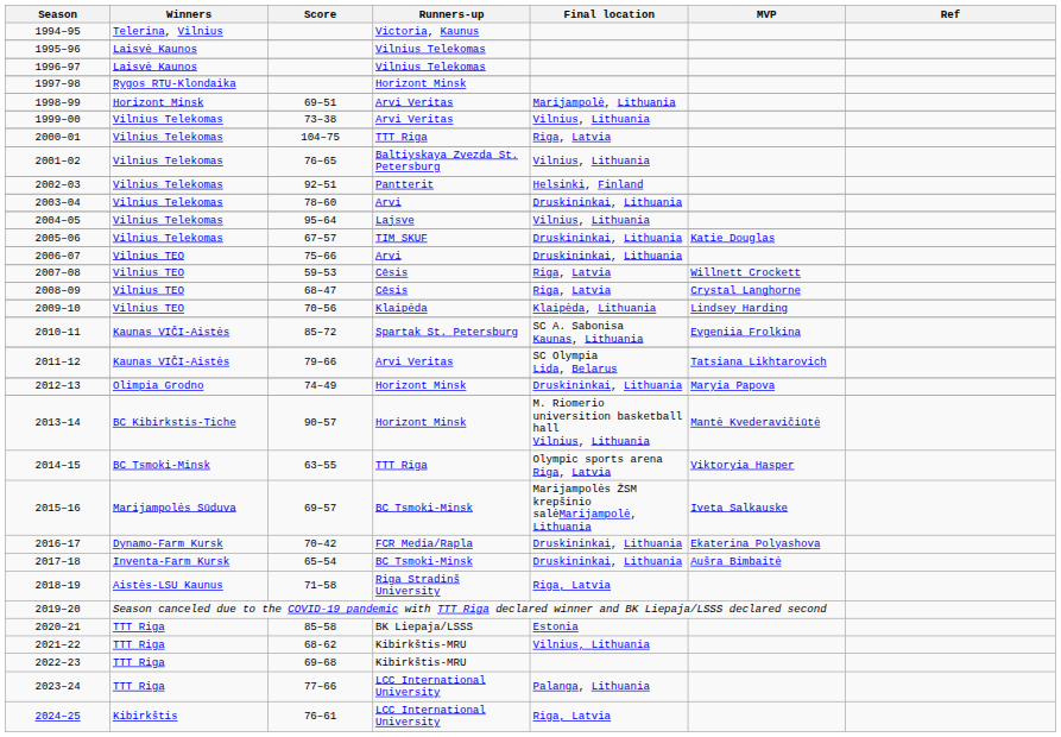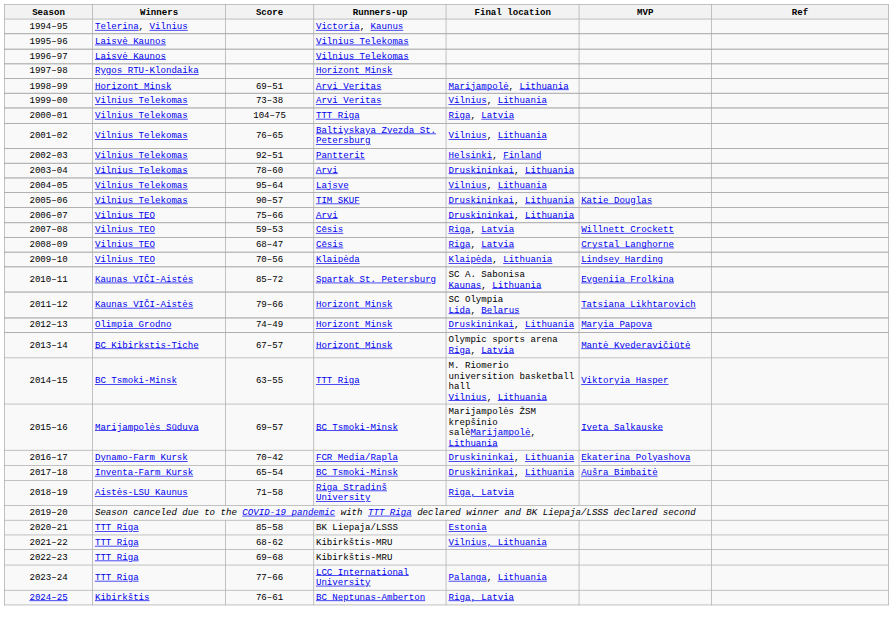2005–06 | Score: 67–57 -> 90–57
2011–12 | Runners-up: Arvi Veritas -> Horizont Minsk
2013–14 | Score: 90–57 -> 67–57
2013–14 | Final location: M. Riomerio universition basketball hall Vilnius, Lithuania -> Olympic sports arena Riga, Latvia
2014–15 | Final location: Olympic sports arena Riga, Latvia -> M. Riomerio universition basketball hall Vilnius, Lithuania
2024–25 | Runners-up: LCC International University -> BC Neptunas-Amberton
